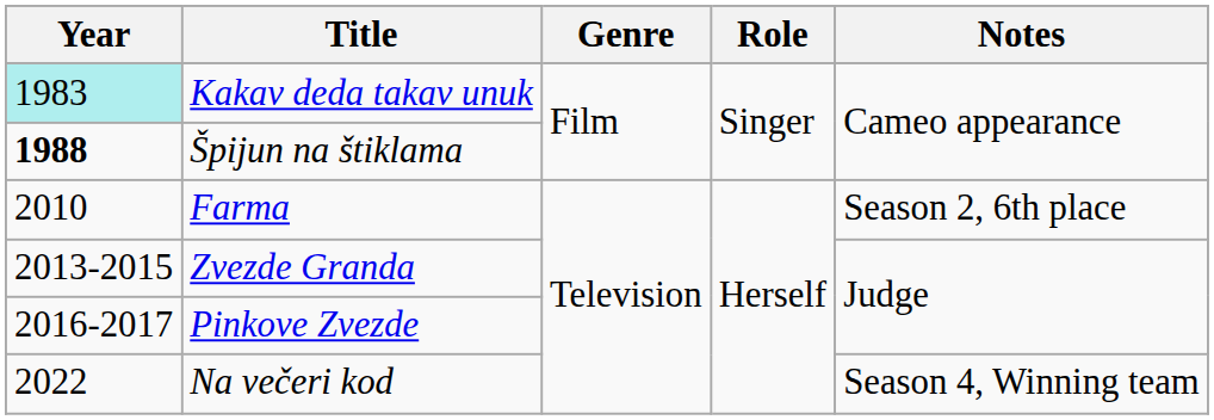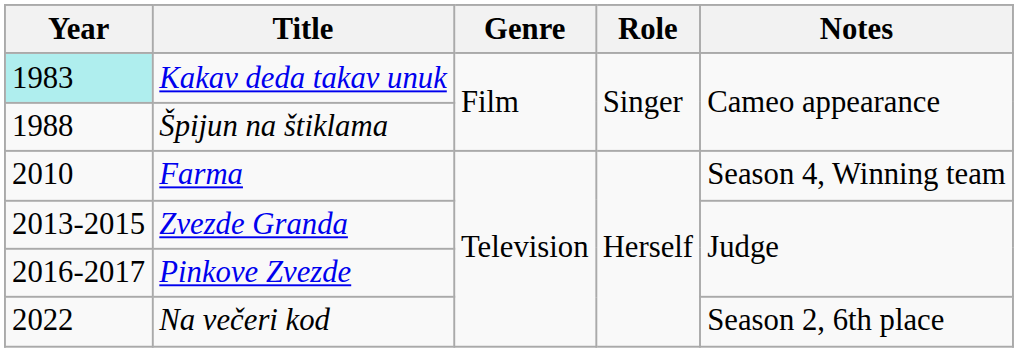Špijun na štiklama | Year: bold -> normal
Farma | Notes: Season 2, 6th place -> Season 4, Winning team
Na večeri kod | Notes: Season 4, Winning team -> Season 2, 6th place
